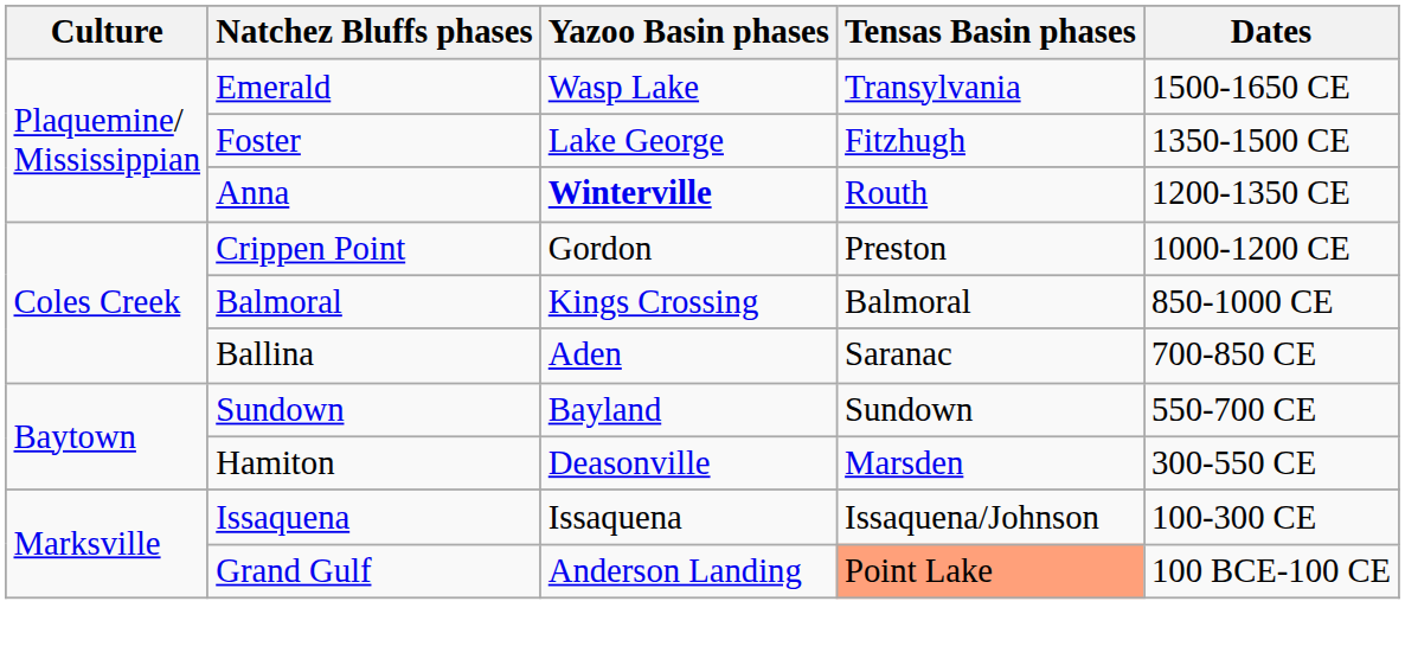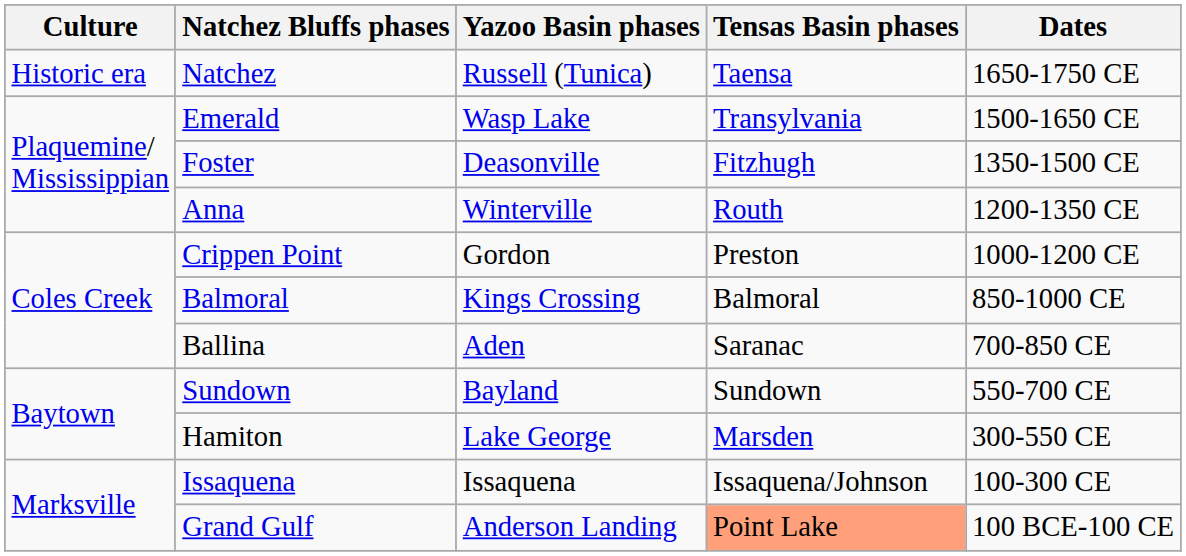+ row: Historic era | Natchez | Russell (Tunica) | Taensa | 1650-1750 CE
Foster | Yazoo Basin phases: Lake George -> Deasonville
Anna | Yazoo Basin phases: bold -> normal
Hamiton | Yazoo Basin phases: Deasonville -> Lake George
